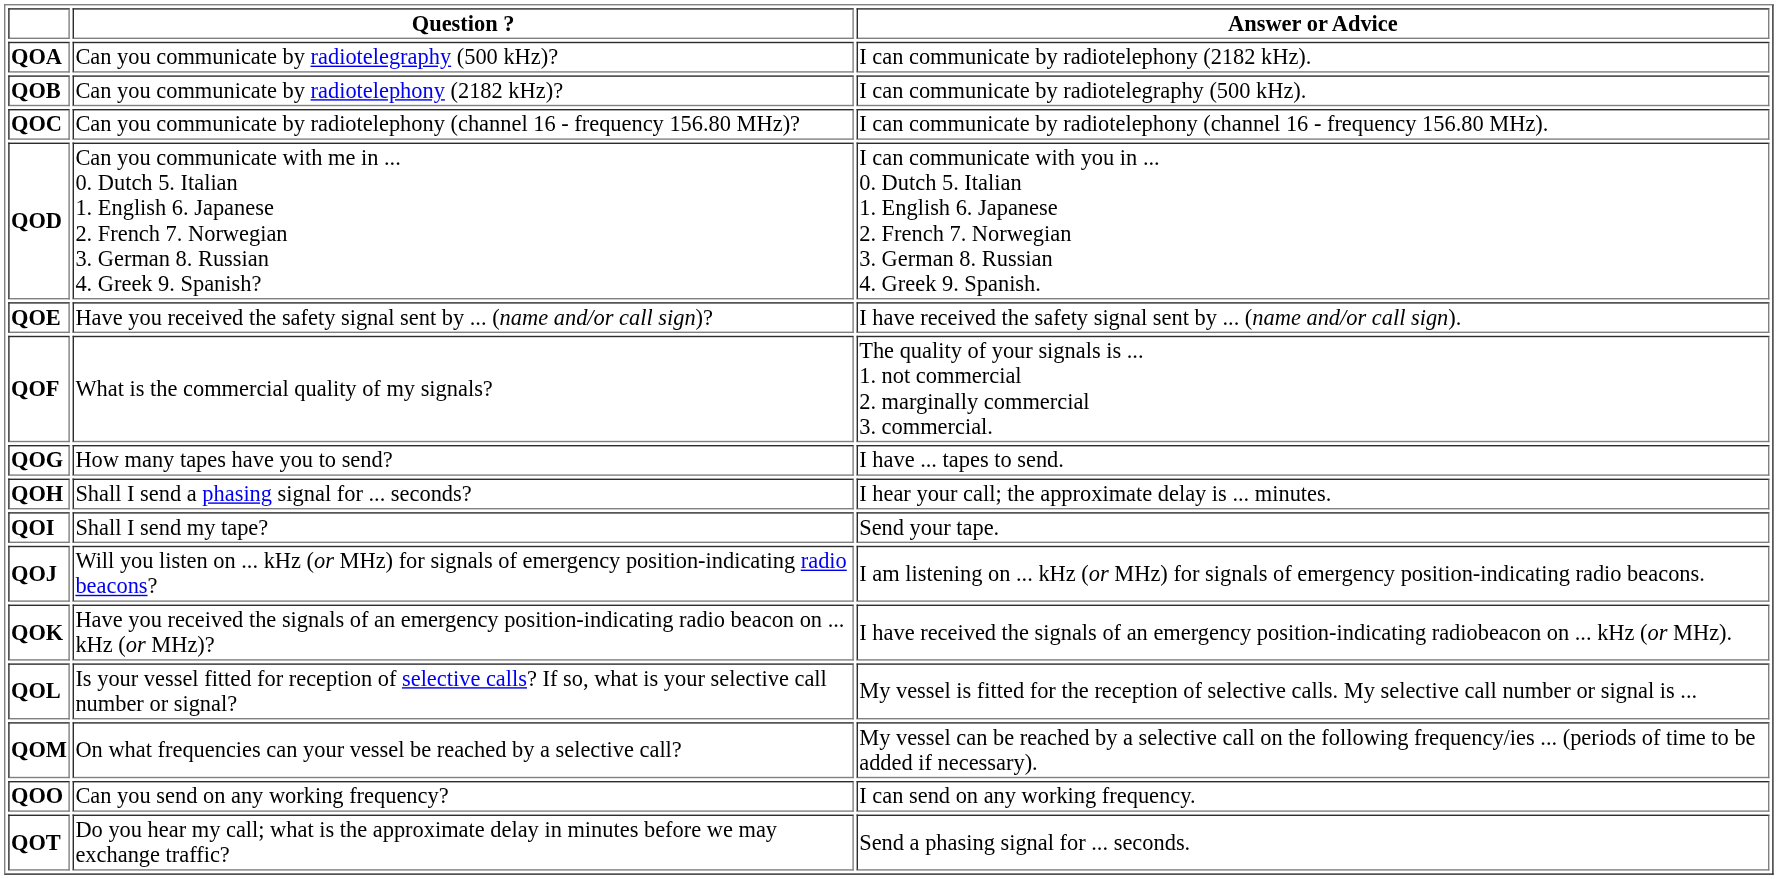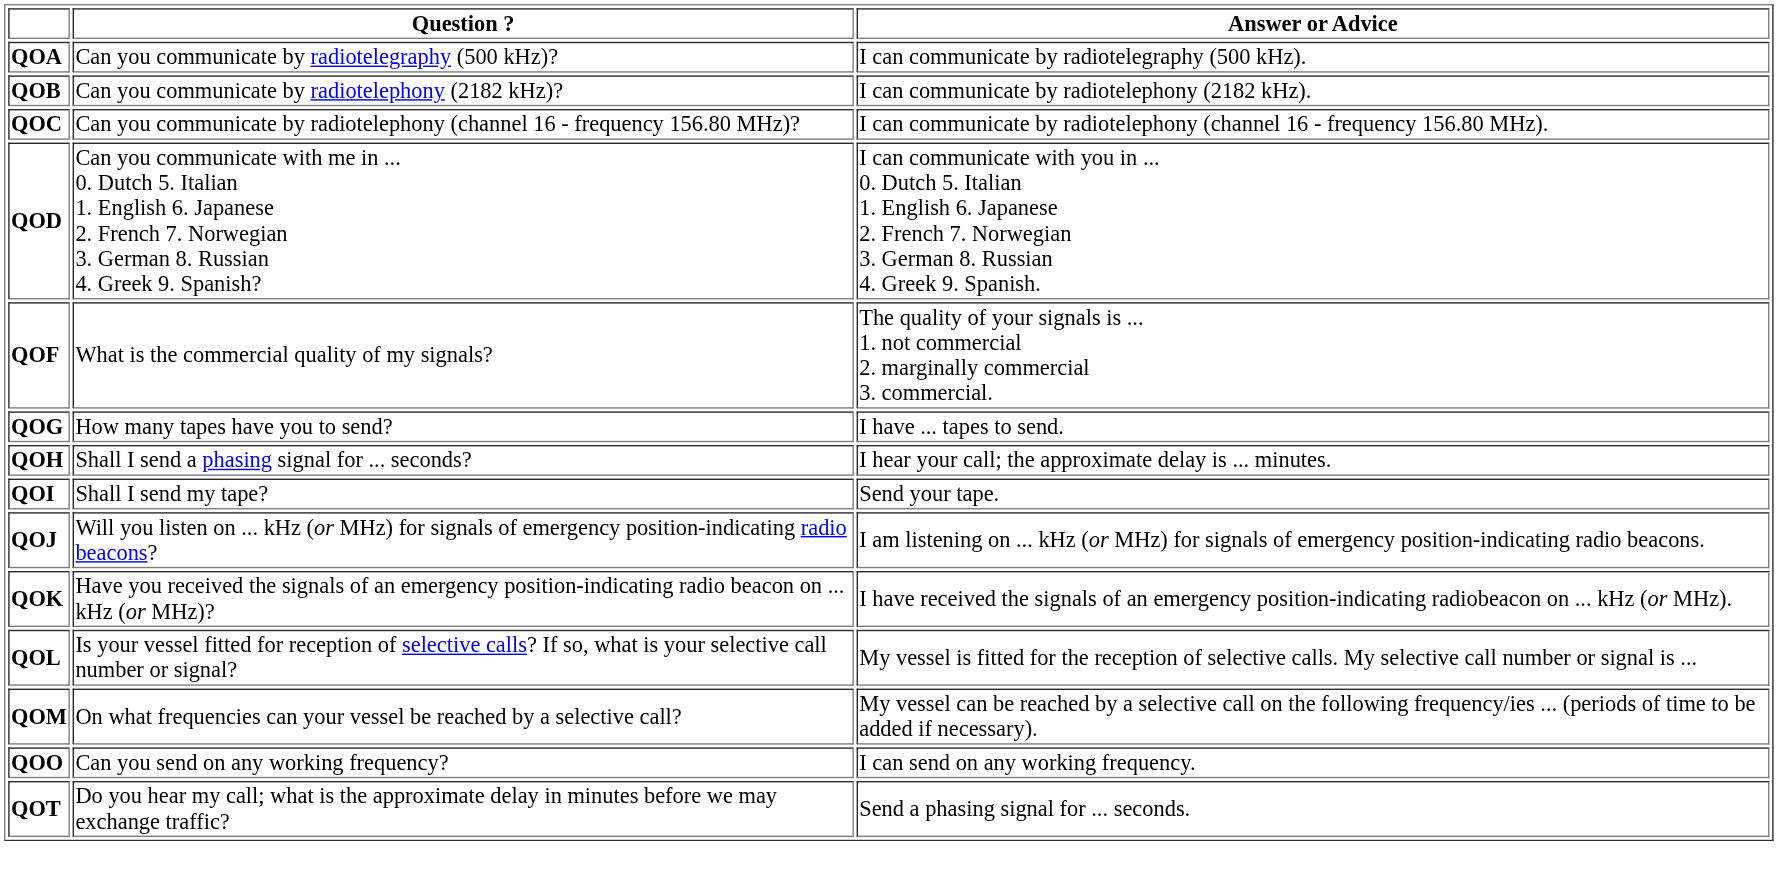QOA | Answer or Advice: I can communicate by radiotelephony (2182 kHz). -> I can communicate by radiotelegraphy (500 kHz).
QOB | Answer or Advice: I can communicate by radiotelegraphy (500 kHz). -> I can communicate by radiotelephony (2182 kHz).
- row: QOE | Have you received the safety signal sent by ... (name and/or call sign)? | I have received the safety signal sent by ... (name and/or call sign).
